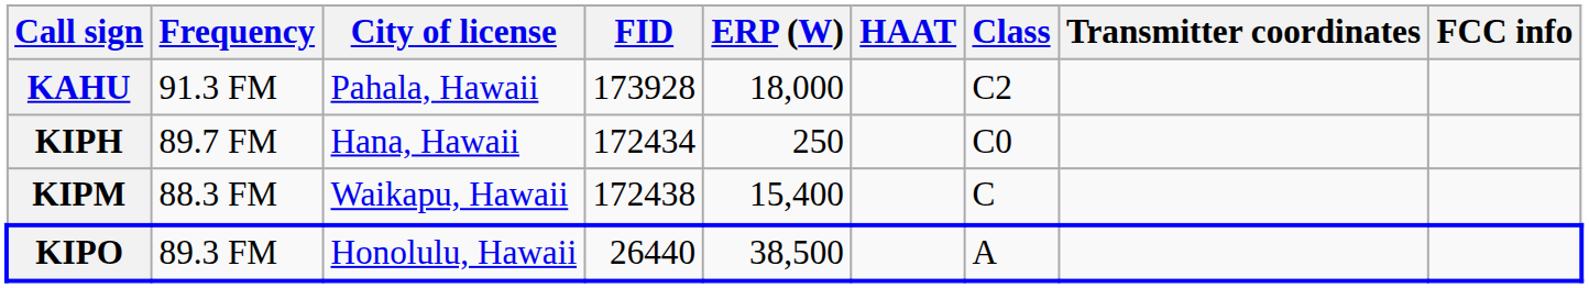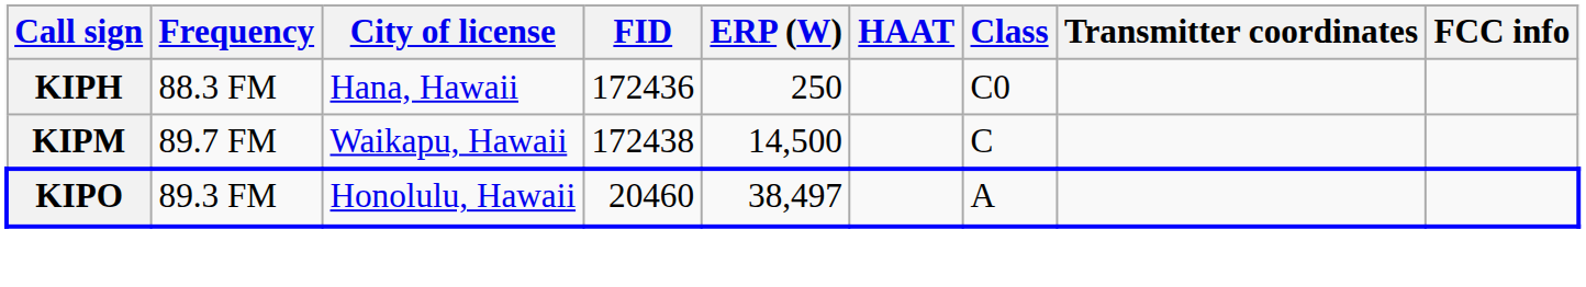- row: KAHU | 91.3 FM | Pahala, Hawaii | 173928 | 18,000 | C2
KIPH | Frequency: 89.7 FM -> 88.3 FM
KIPH | FID: 172434 -> 172436
KIPM | Frequency: 88.3 FM -> 89.7 FM
KIPM | ERP (W): 15,400 -> 14,500
KIPO | FID: 26440 -> 20460
KIPO | ERP (W): 38,500 -> 38,497
